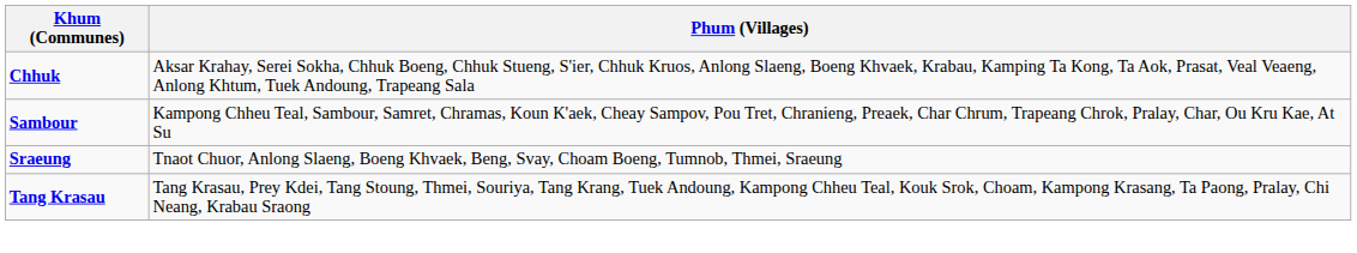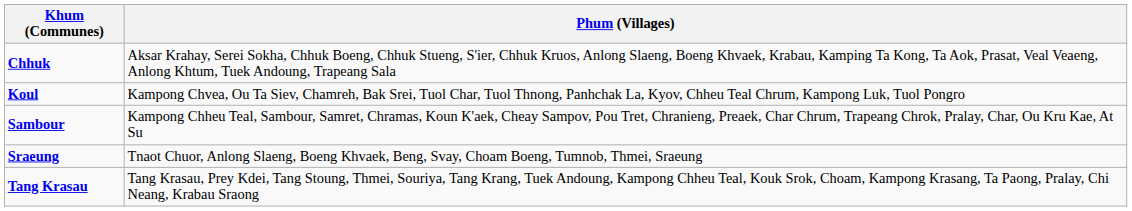+ row: Koul | Kampong Chvea, Ou Ta Siev, Chamreh, Bak Srei, Tuol Char, Tuol Thnong, Panhchak La, Kyov, Chheu Teal Chrum, Kampong Luk, Tuol Pongro
